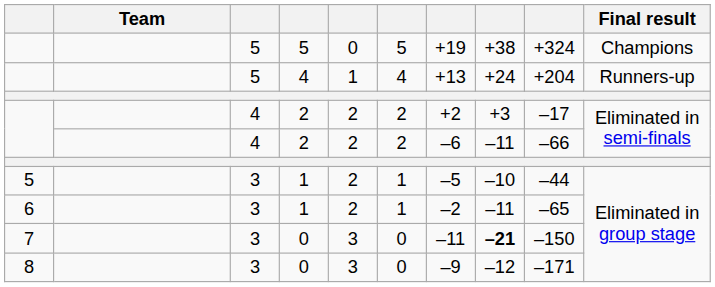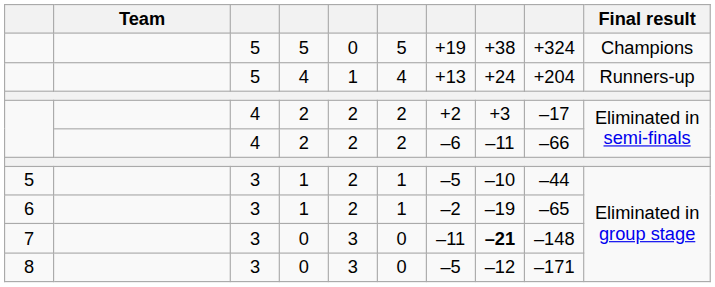6 | column 8: –11 -> –19
7 | column 9: –150 -> –148
8 | column 7: –9 -> –5
